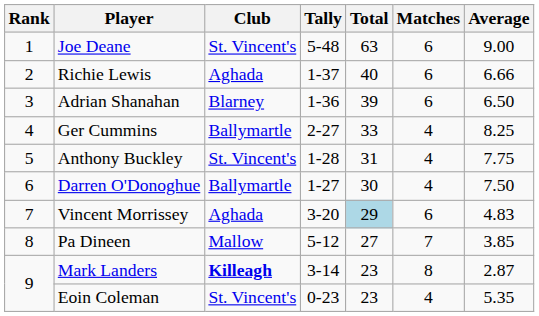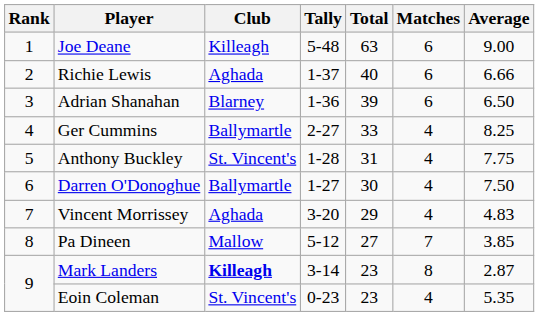Joe Deane | Club: St. Vincent's -> Killeagh
Vincent Morrissey | Total: lightblue background -> no background
Vincent Morrissey | Matches: 6 -> 4
